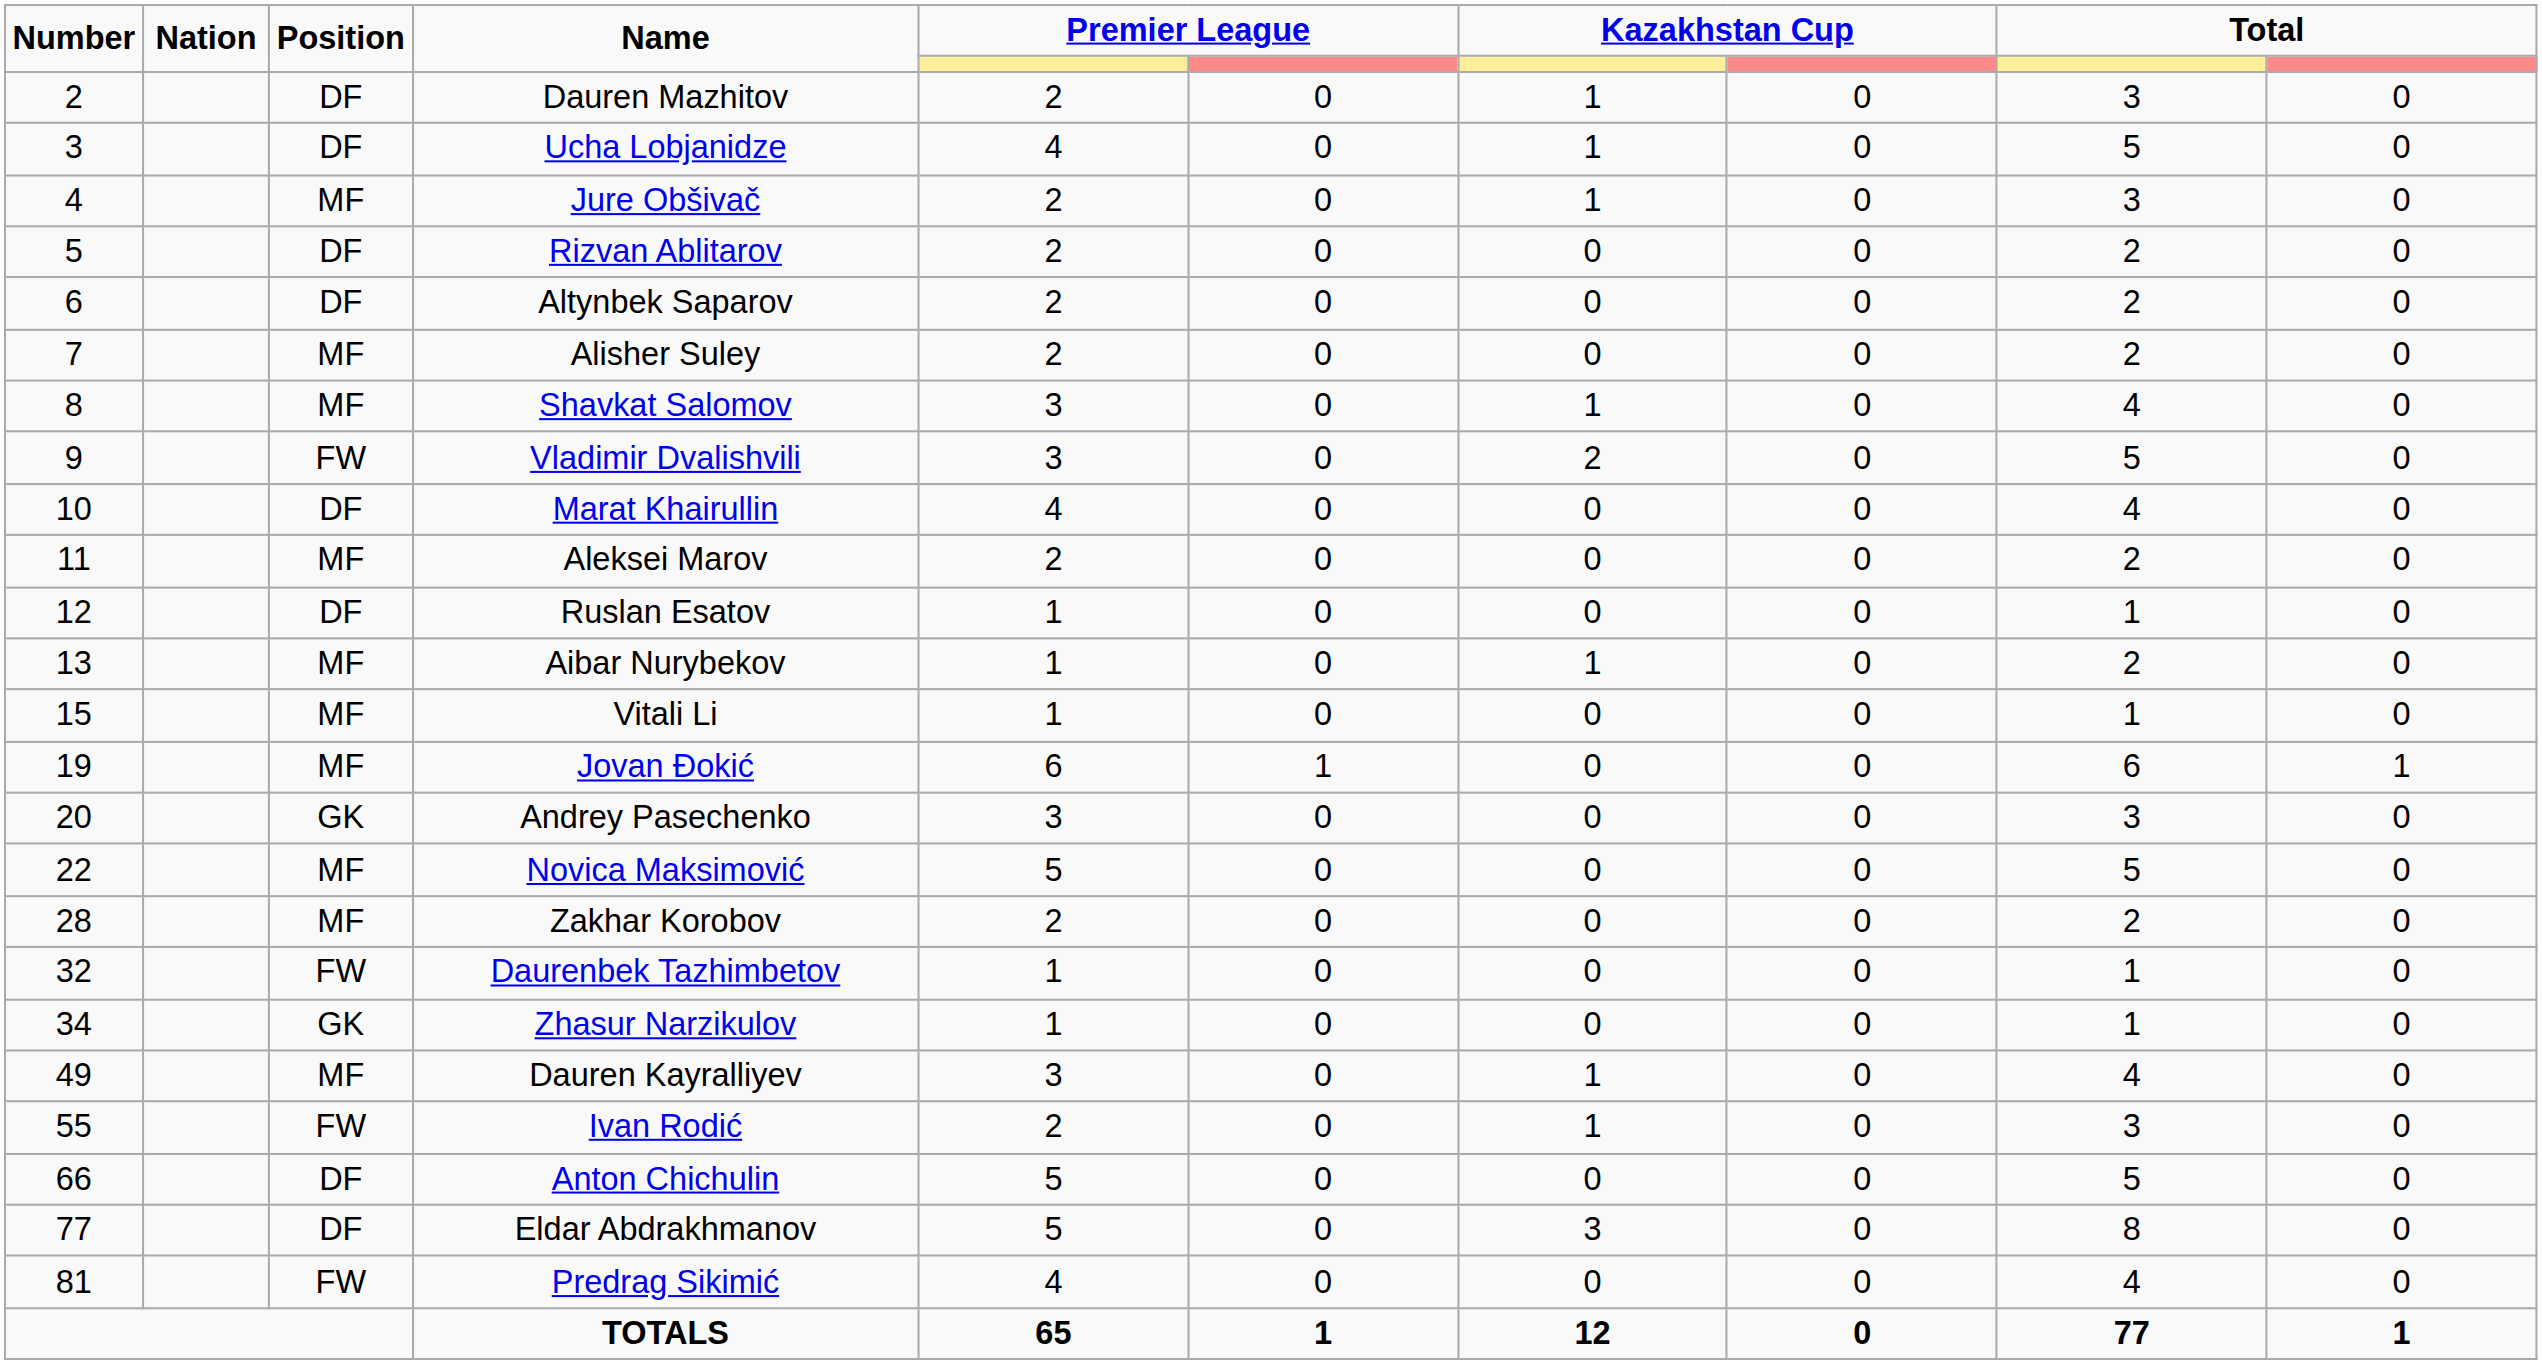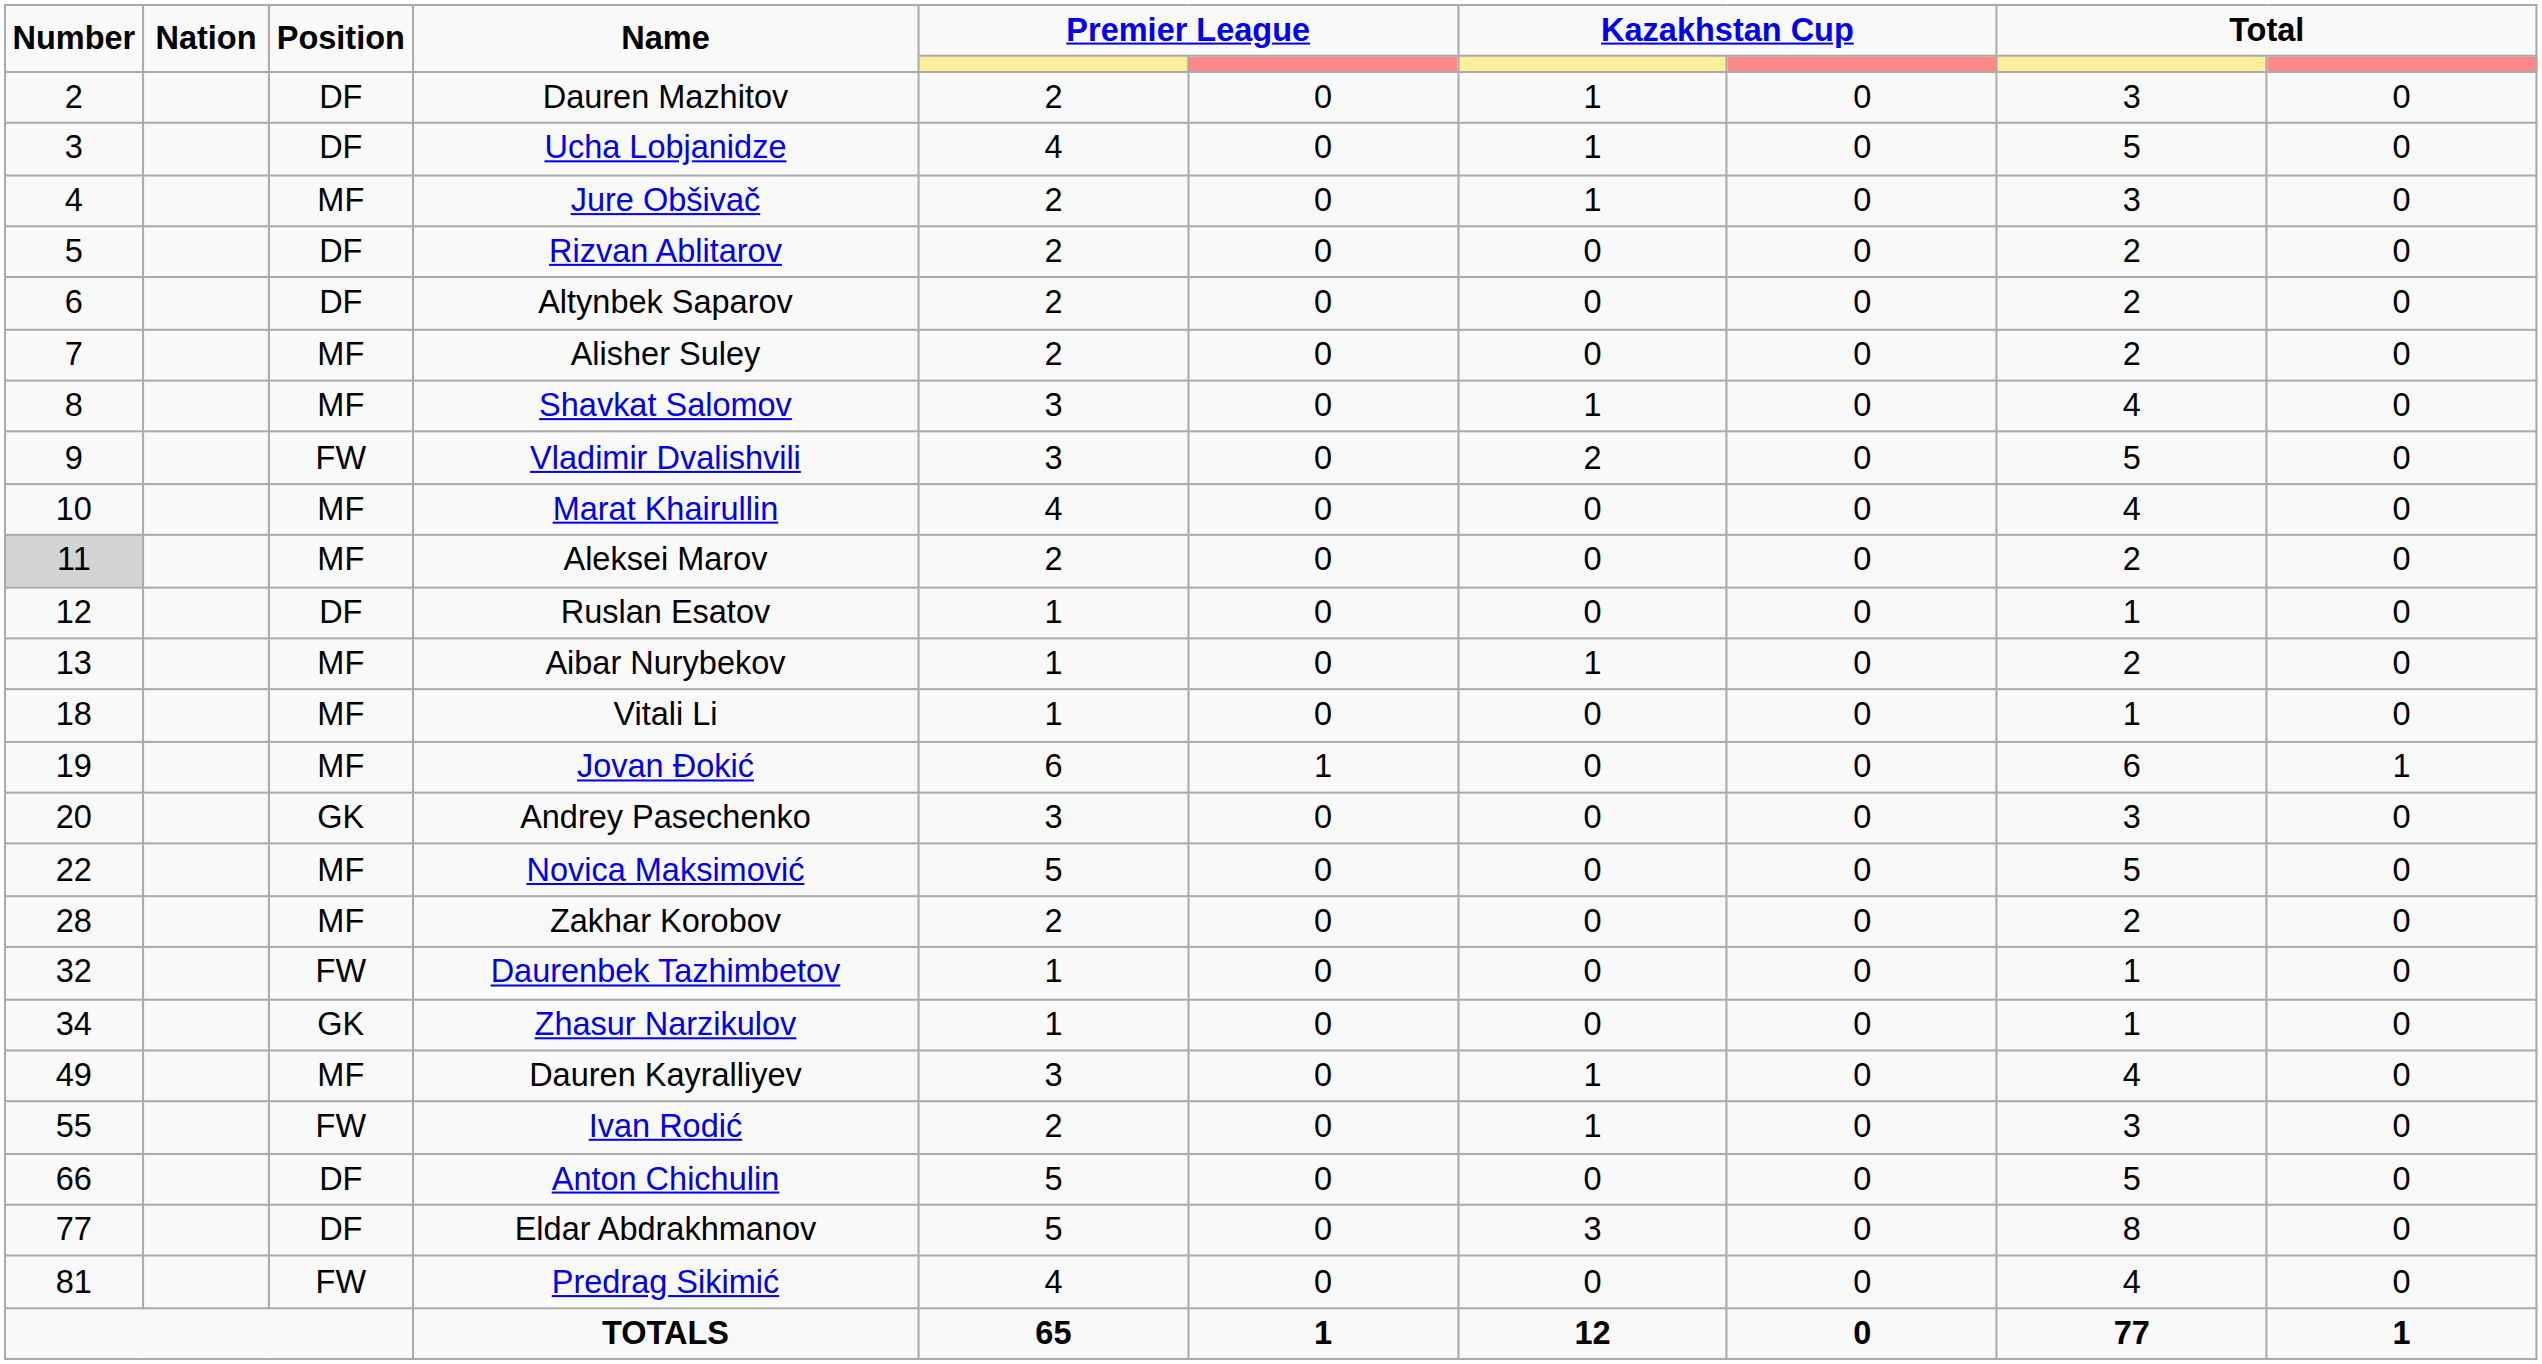Marat Khairullin | Position: DF -> MF
Aleksei Marov | Number: no background -> lightgrey background
Vitali Li | Number: 15 -> 18
